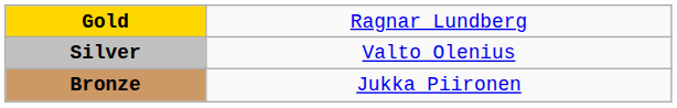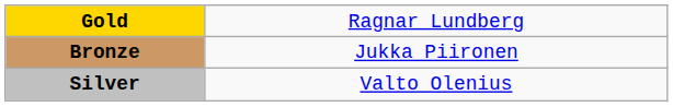rows swapped: Silver <-> Bronze
